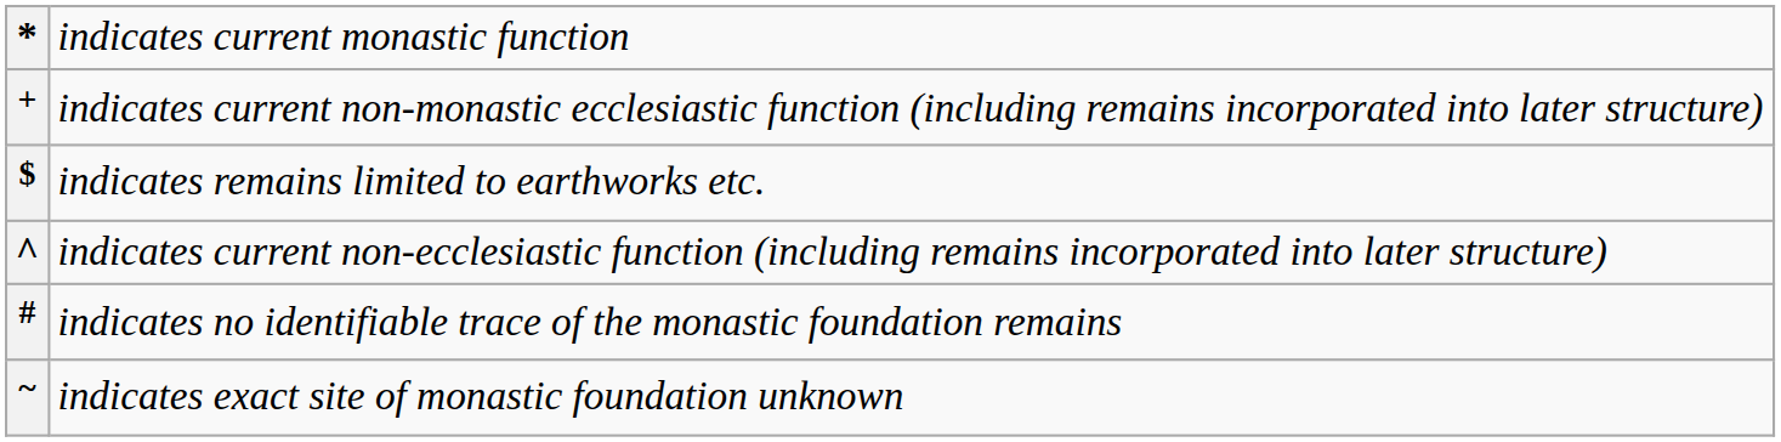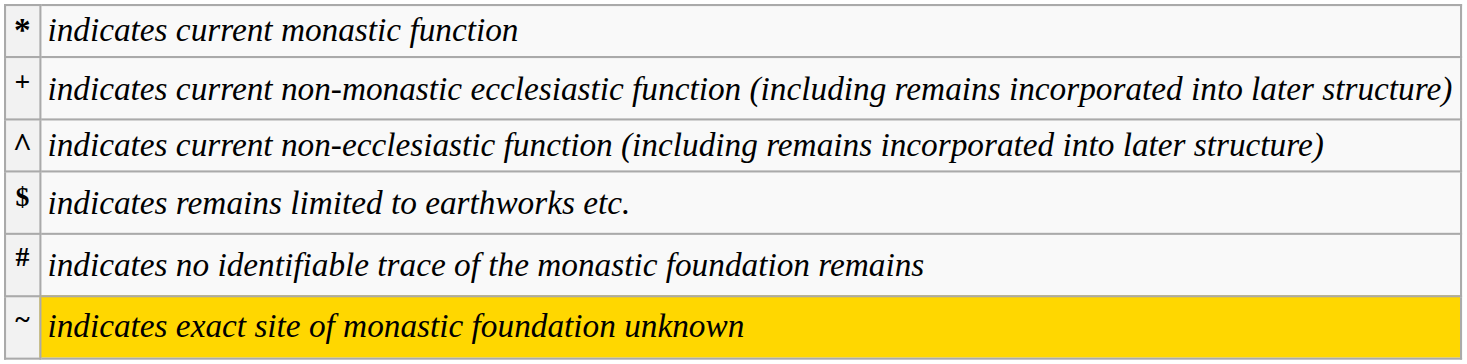rows swapped: ^ <-> $
~ | column 2: no background -> gold background
